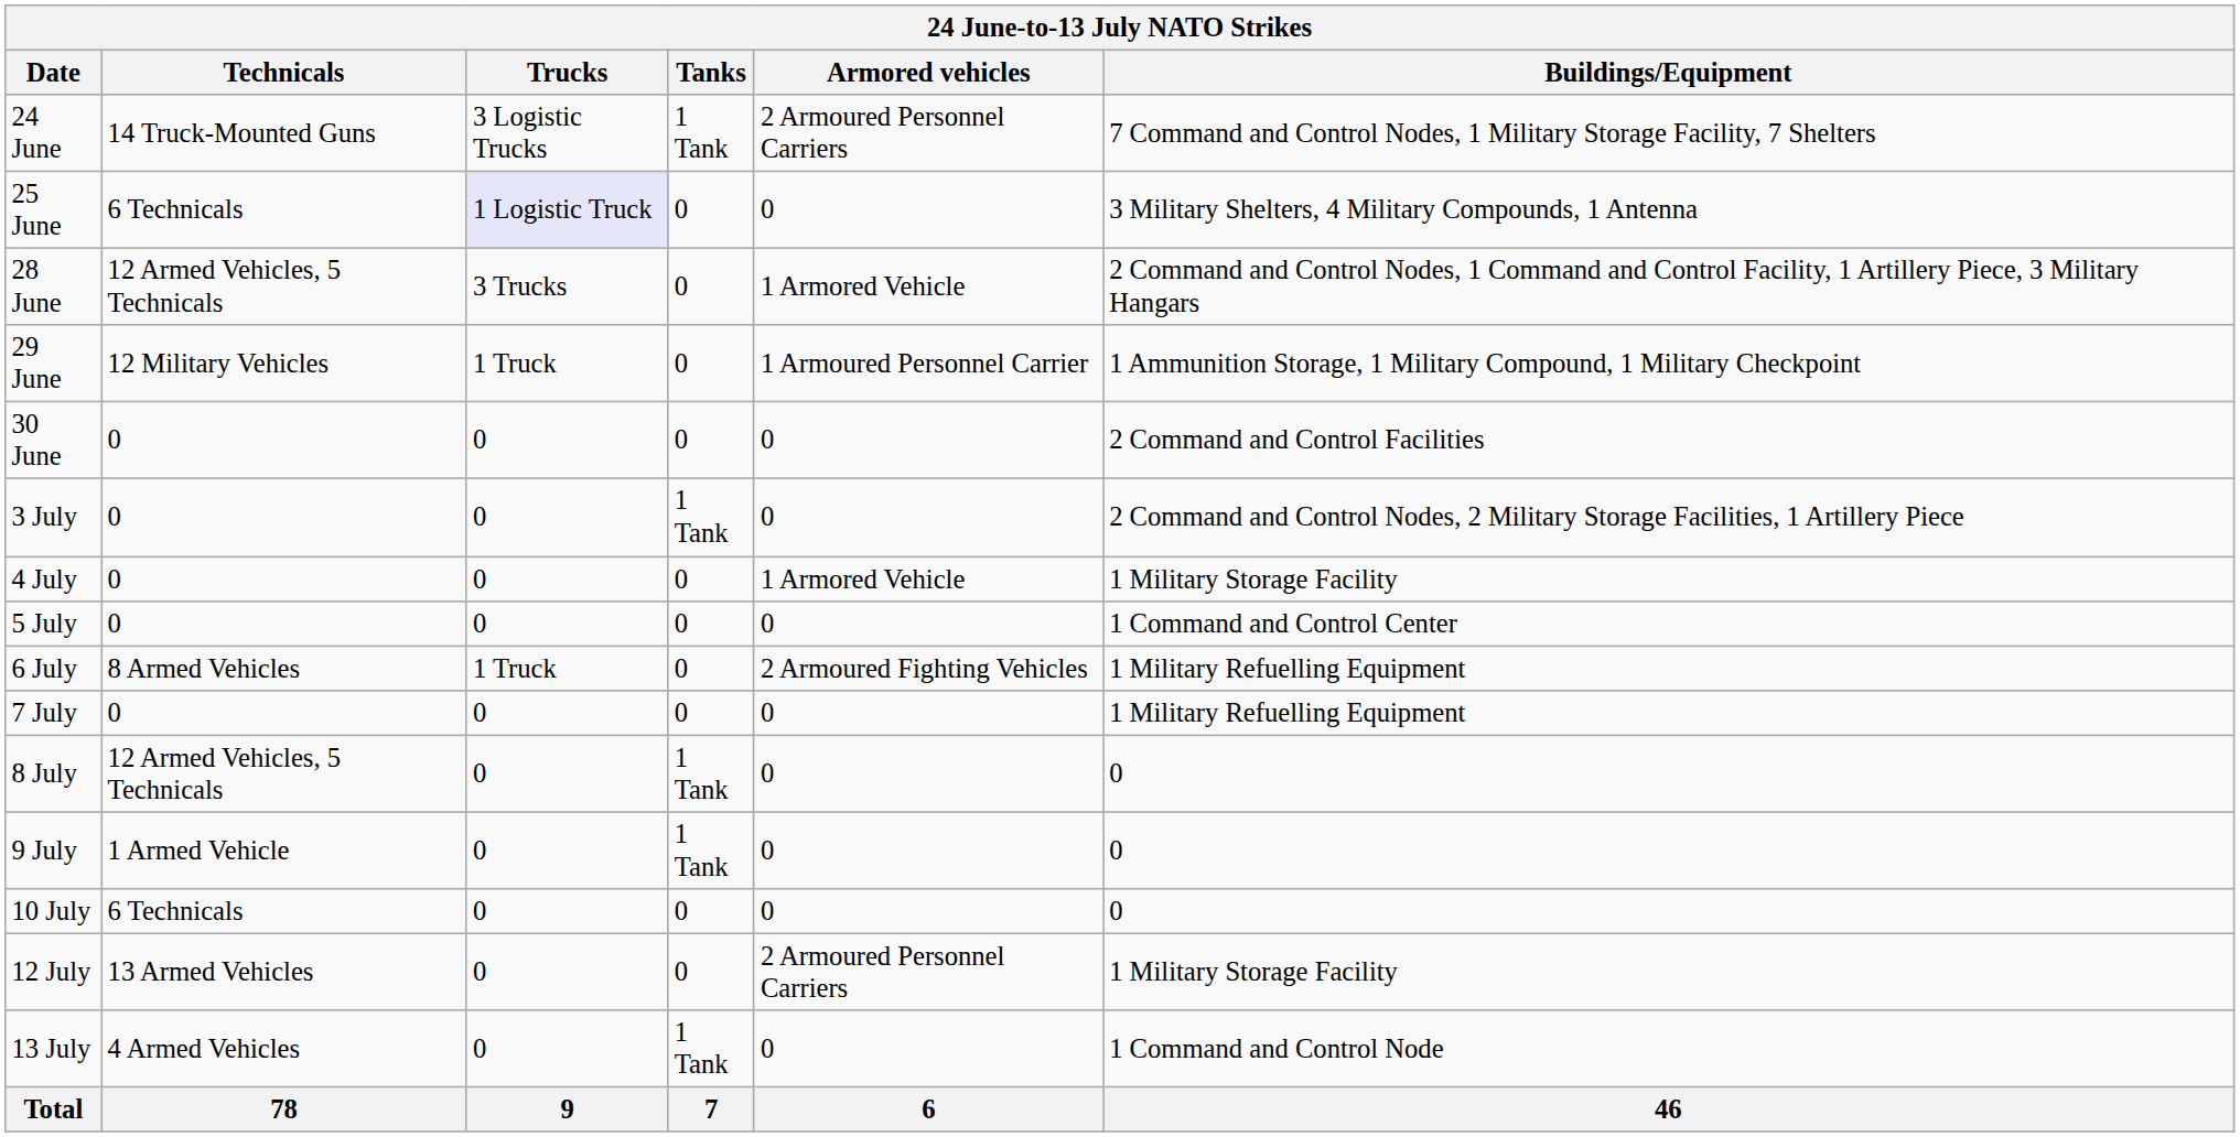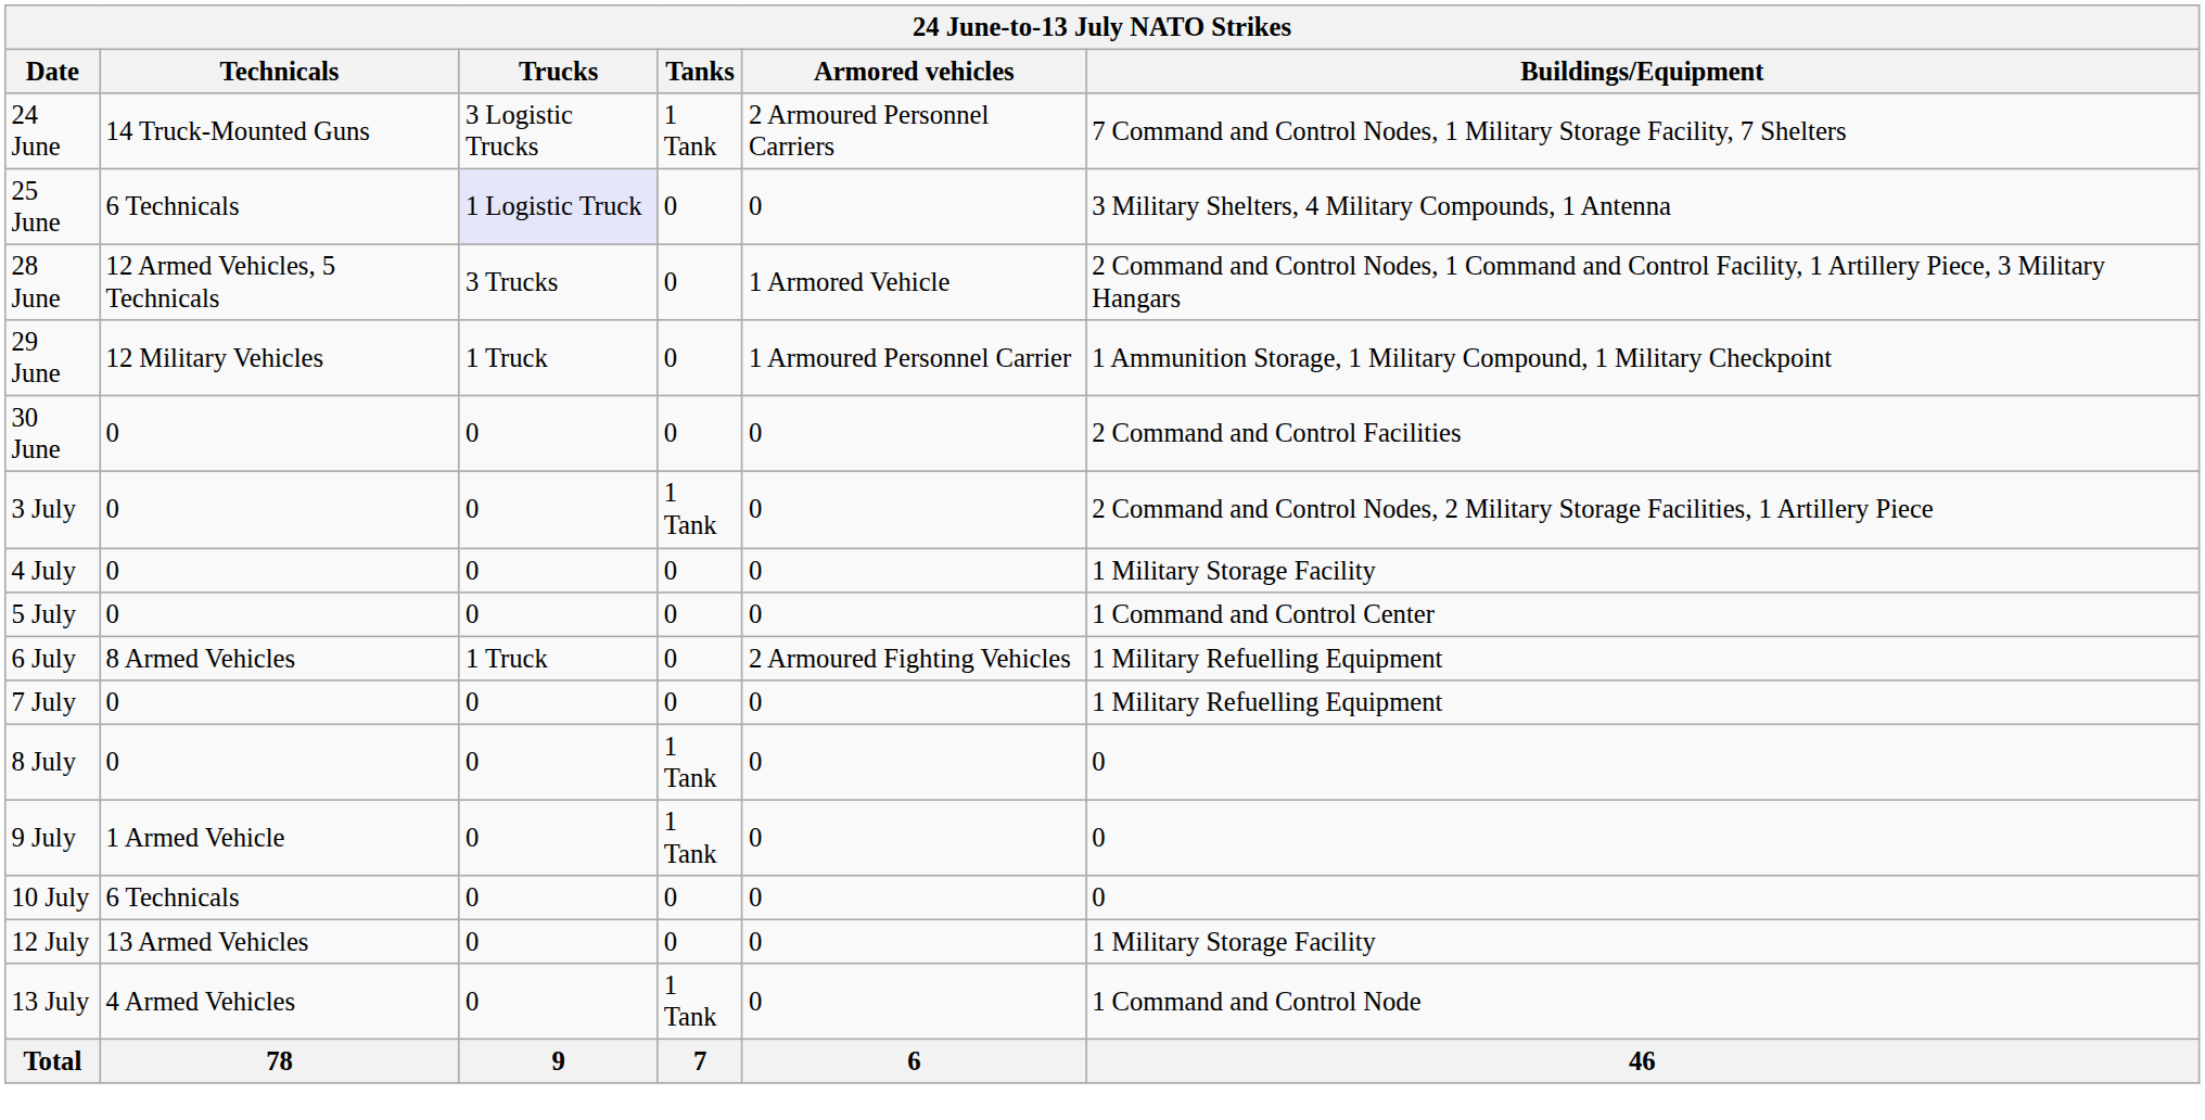4 July | Armored vehicles: 1 Armored Vehicle -> 0
8 July | Technicals: 12 Armed Vehicles, 5 Technicals -> 0
12 July | Armored vehicles: 2 Armoured Personnel Carriers -> 0
